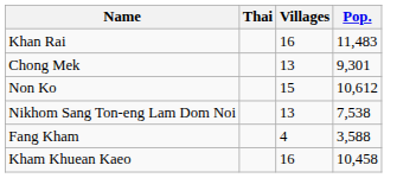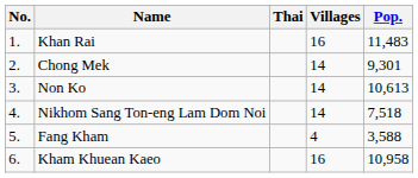+ column: No. | 1. | 2. | 3. | 4. | 5. | 6.
Chong Mek | Villages: 13 -> 14
Non Ko | Villages: 15 -> 14
Non Ko | Pop.: 10,612 -> 10,613
Nikhom Sang Ton-eng Lam Dom Noi | Villages: 13 -> 14
Nikhom Sang Ton-eng Lam Dom Noi | Pop.: 7,538 -> 7,518
Kham Khuean Kaeo | Pop.: 10,458 -> 10,958
